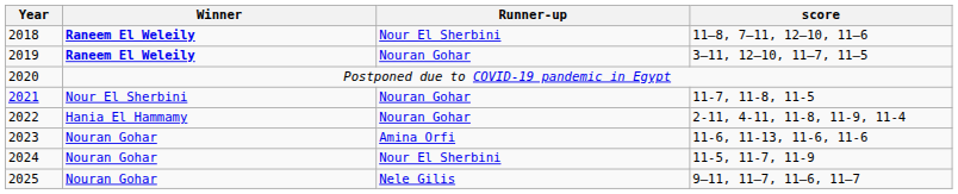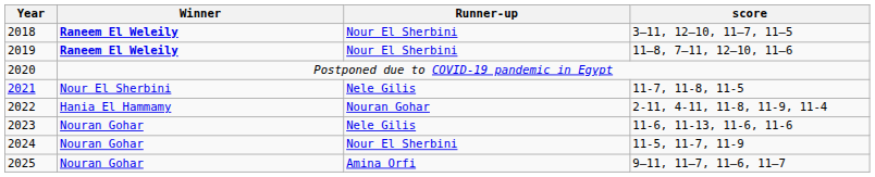2018 | score: 11–8, 7–11, 12–10, 11–6 -> 3–11, 12–10, 11–7, 11–5
2019 | Runner-up: Nouran Gohar -> Nour El Sherbini
2019 | score: 3–11, 12–10, 11–7, 11–5 -> 11–8, 7–11, 12–10, 11–6
2021 | Runner-up: Nouran Gohar -> Nele Gilis
2023 | Runner-up: Amina Orfi -> Nele Gilis
2025 | Runner-up: Nele Gilis -> Amina Orfi
